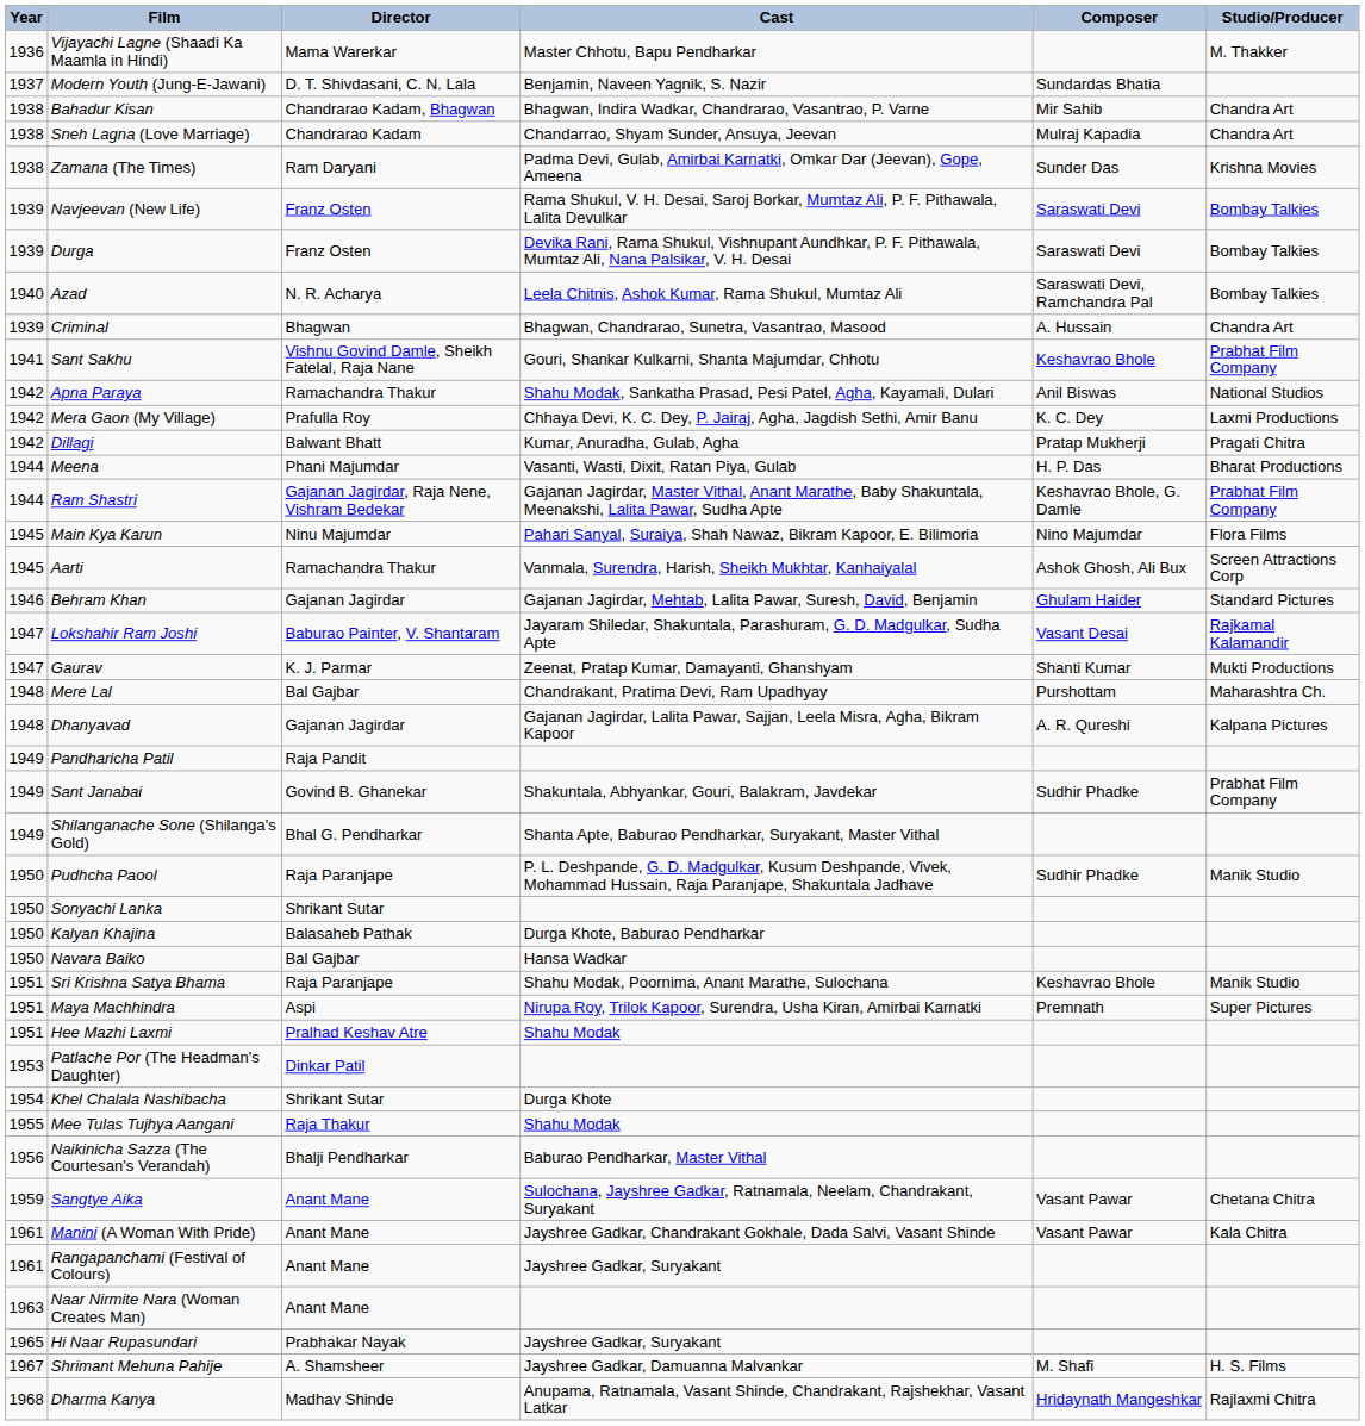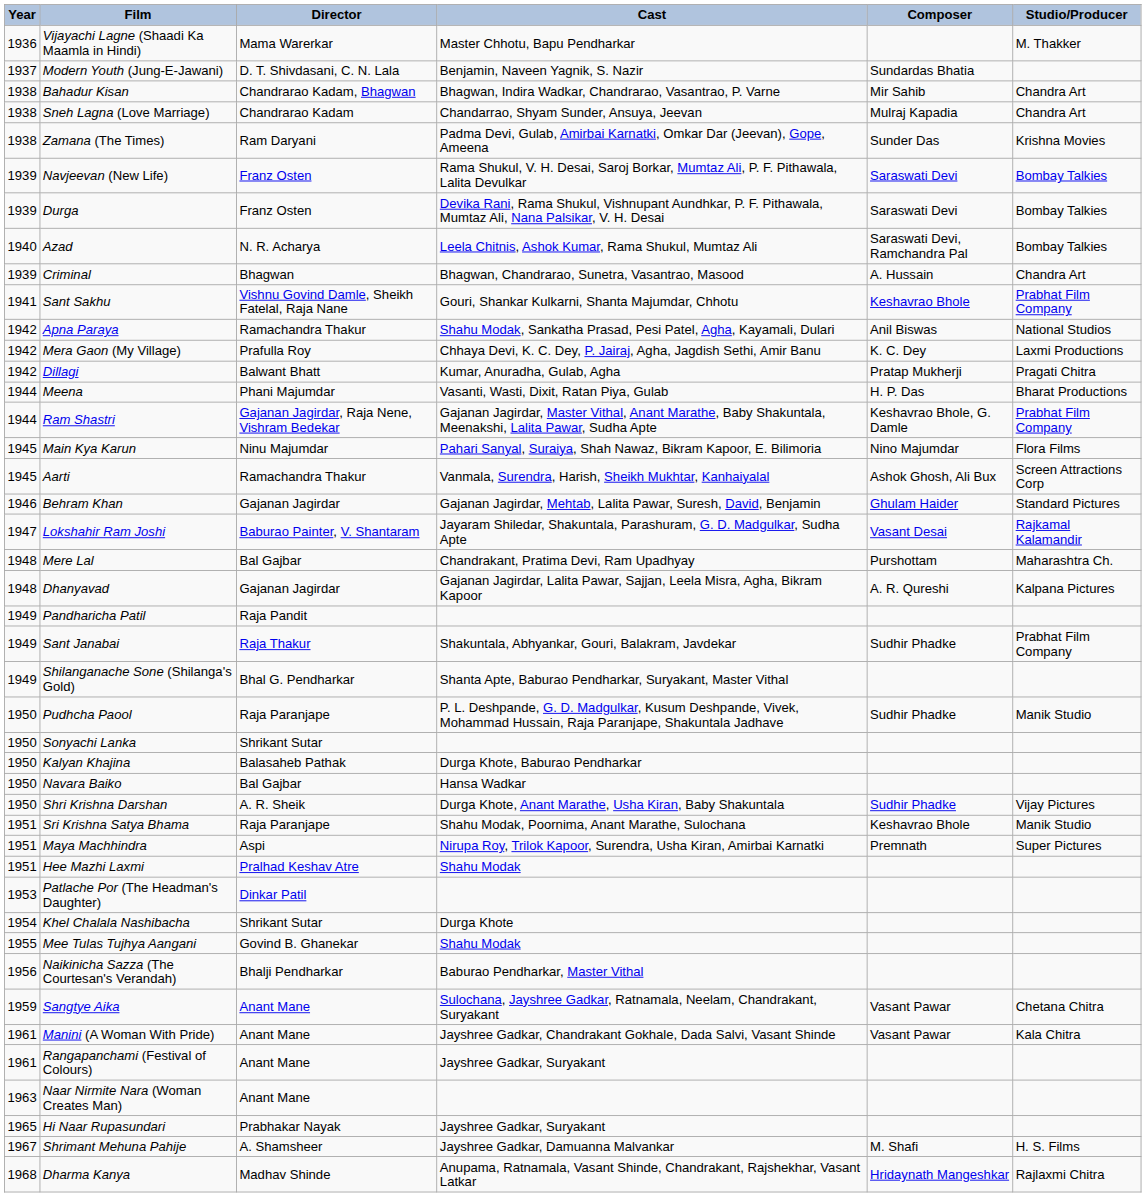- row: 1947 | Gaurav | K. J. Parmar | Zeenat, Pratap Kumar, Damayanti, Ghanshyam | Shanti Kumar | Mukti Productions
Sant Janabai | Director: Govind B. Ghanekar -> Raja Thakur
+ row: 1950 | Shri Krishna Darshan | A. R. Sheik | Durga Khote, Anant Marathe, Usha Kiran, Baby Shakuntala | Sudhir Phadke | Vijay Pictures
Mee Tulas Tujhya Aangani | Director: Raja Thakur -> Govind B. Ghanekar
